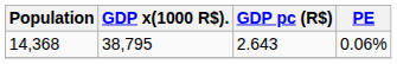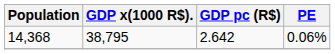14,368 | GDP pc (R$): 2.643 -> 2.642
